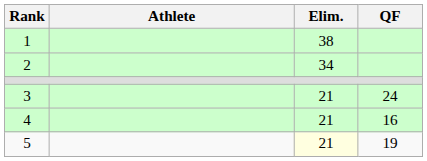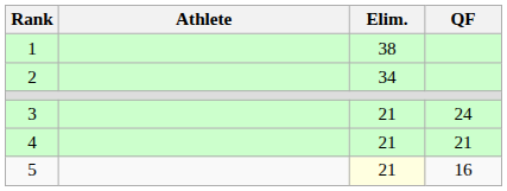4 | QF: 16 -> 21
5 | QF: 19 -> 16
